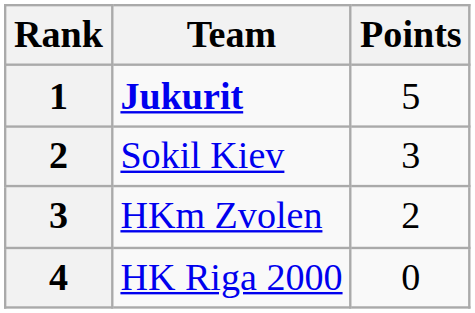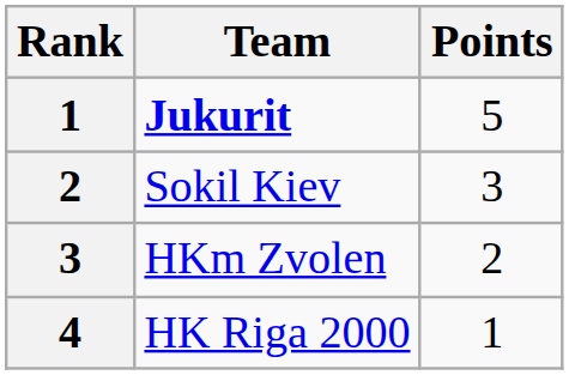HK Riga 2000 | Points: 0 -> 1
